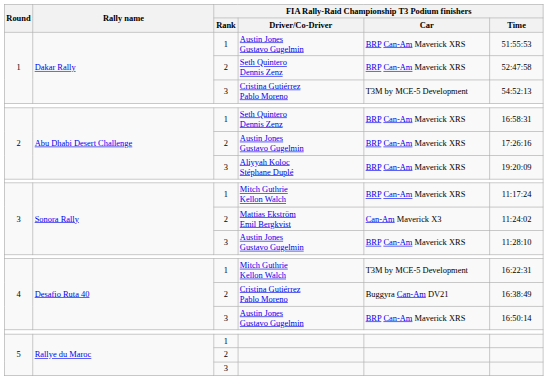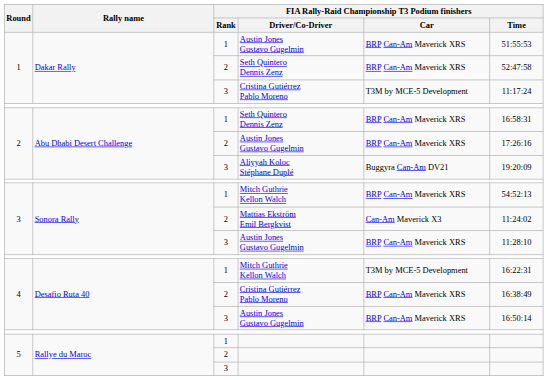1 / Cristina Gutiérrez Pablo Moreno | FIA Rally-Raid Championship T3 Podium finishers / Time: 54:52:13 -> 11:17:24
Aliyyah Koloc Stéphane Duplé | FIA Rally-Raid Championship T3 Podium finishers / Car: BRP Can-Am Maverick XRS -> Buggyra Can-Am DV21
3 / Mitch Guthrie Kellon Walch | FIA Rally-Raid Championship T3 Podium finishers / Time: 11:17:24 -> 54:52:13
4 / Cristina Gutiérrez Pablo Moreno | FIA Rally-Raid Championship T3 Podium finishers / Car: Buggyra Can-Am DV21 -> BRP Can-Am Maverick XRS
